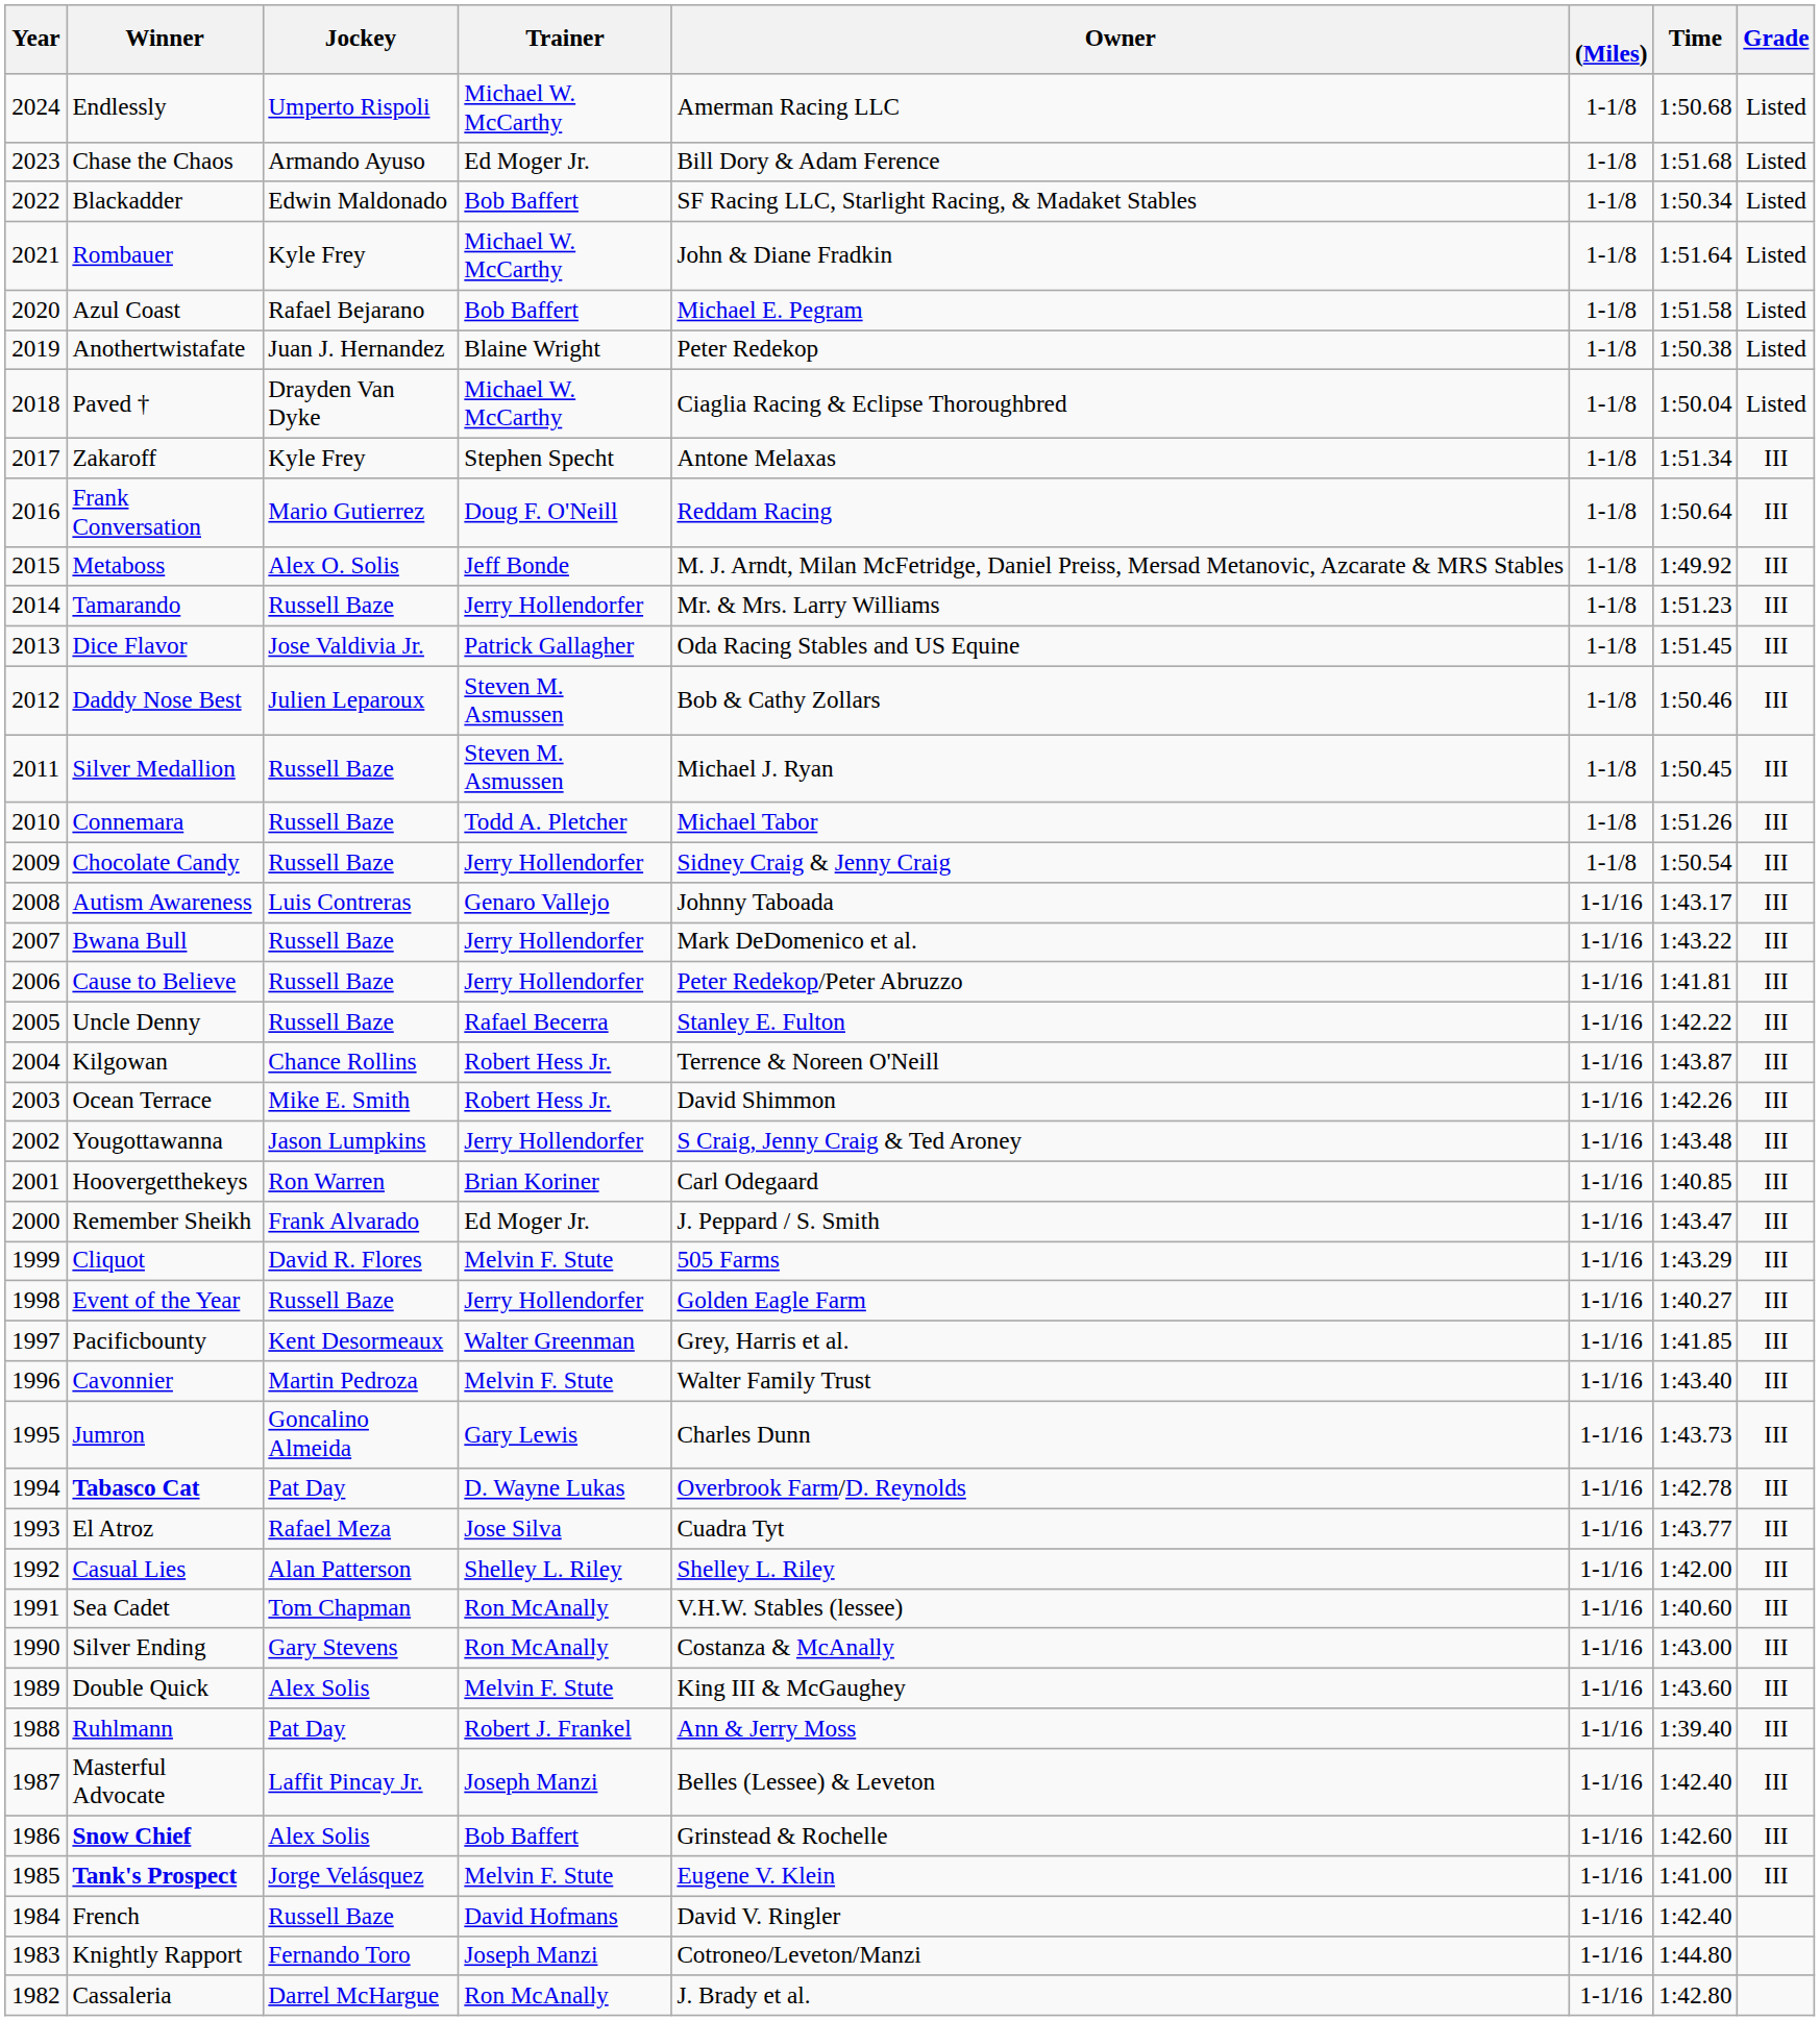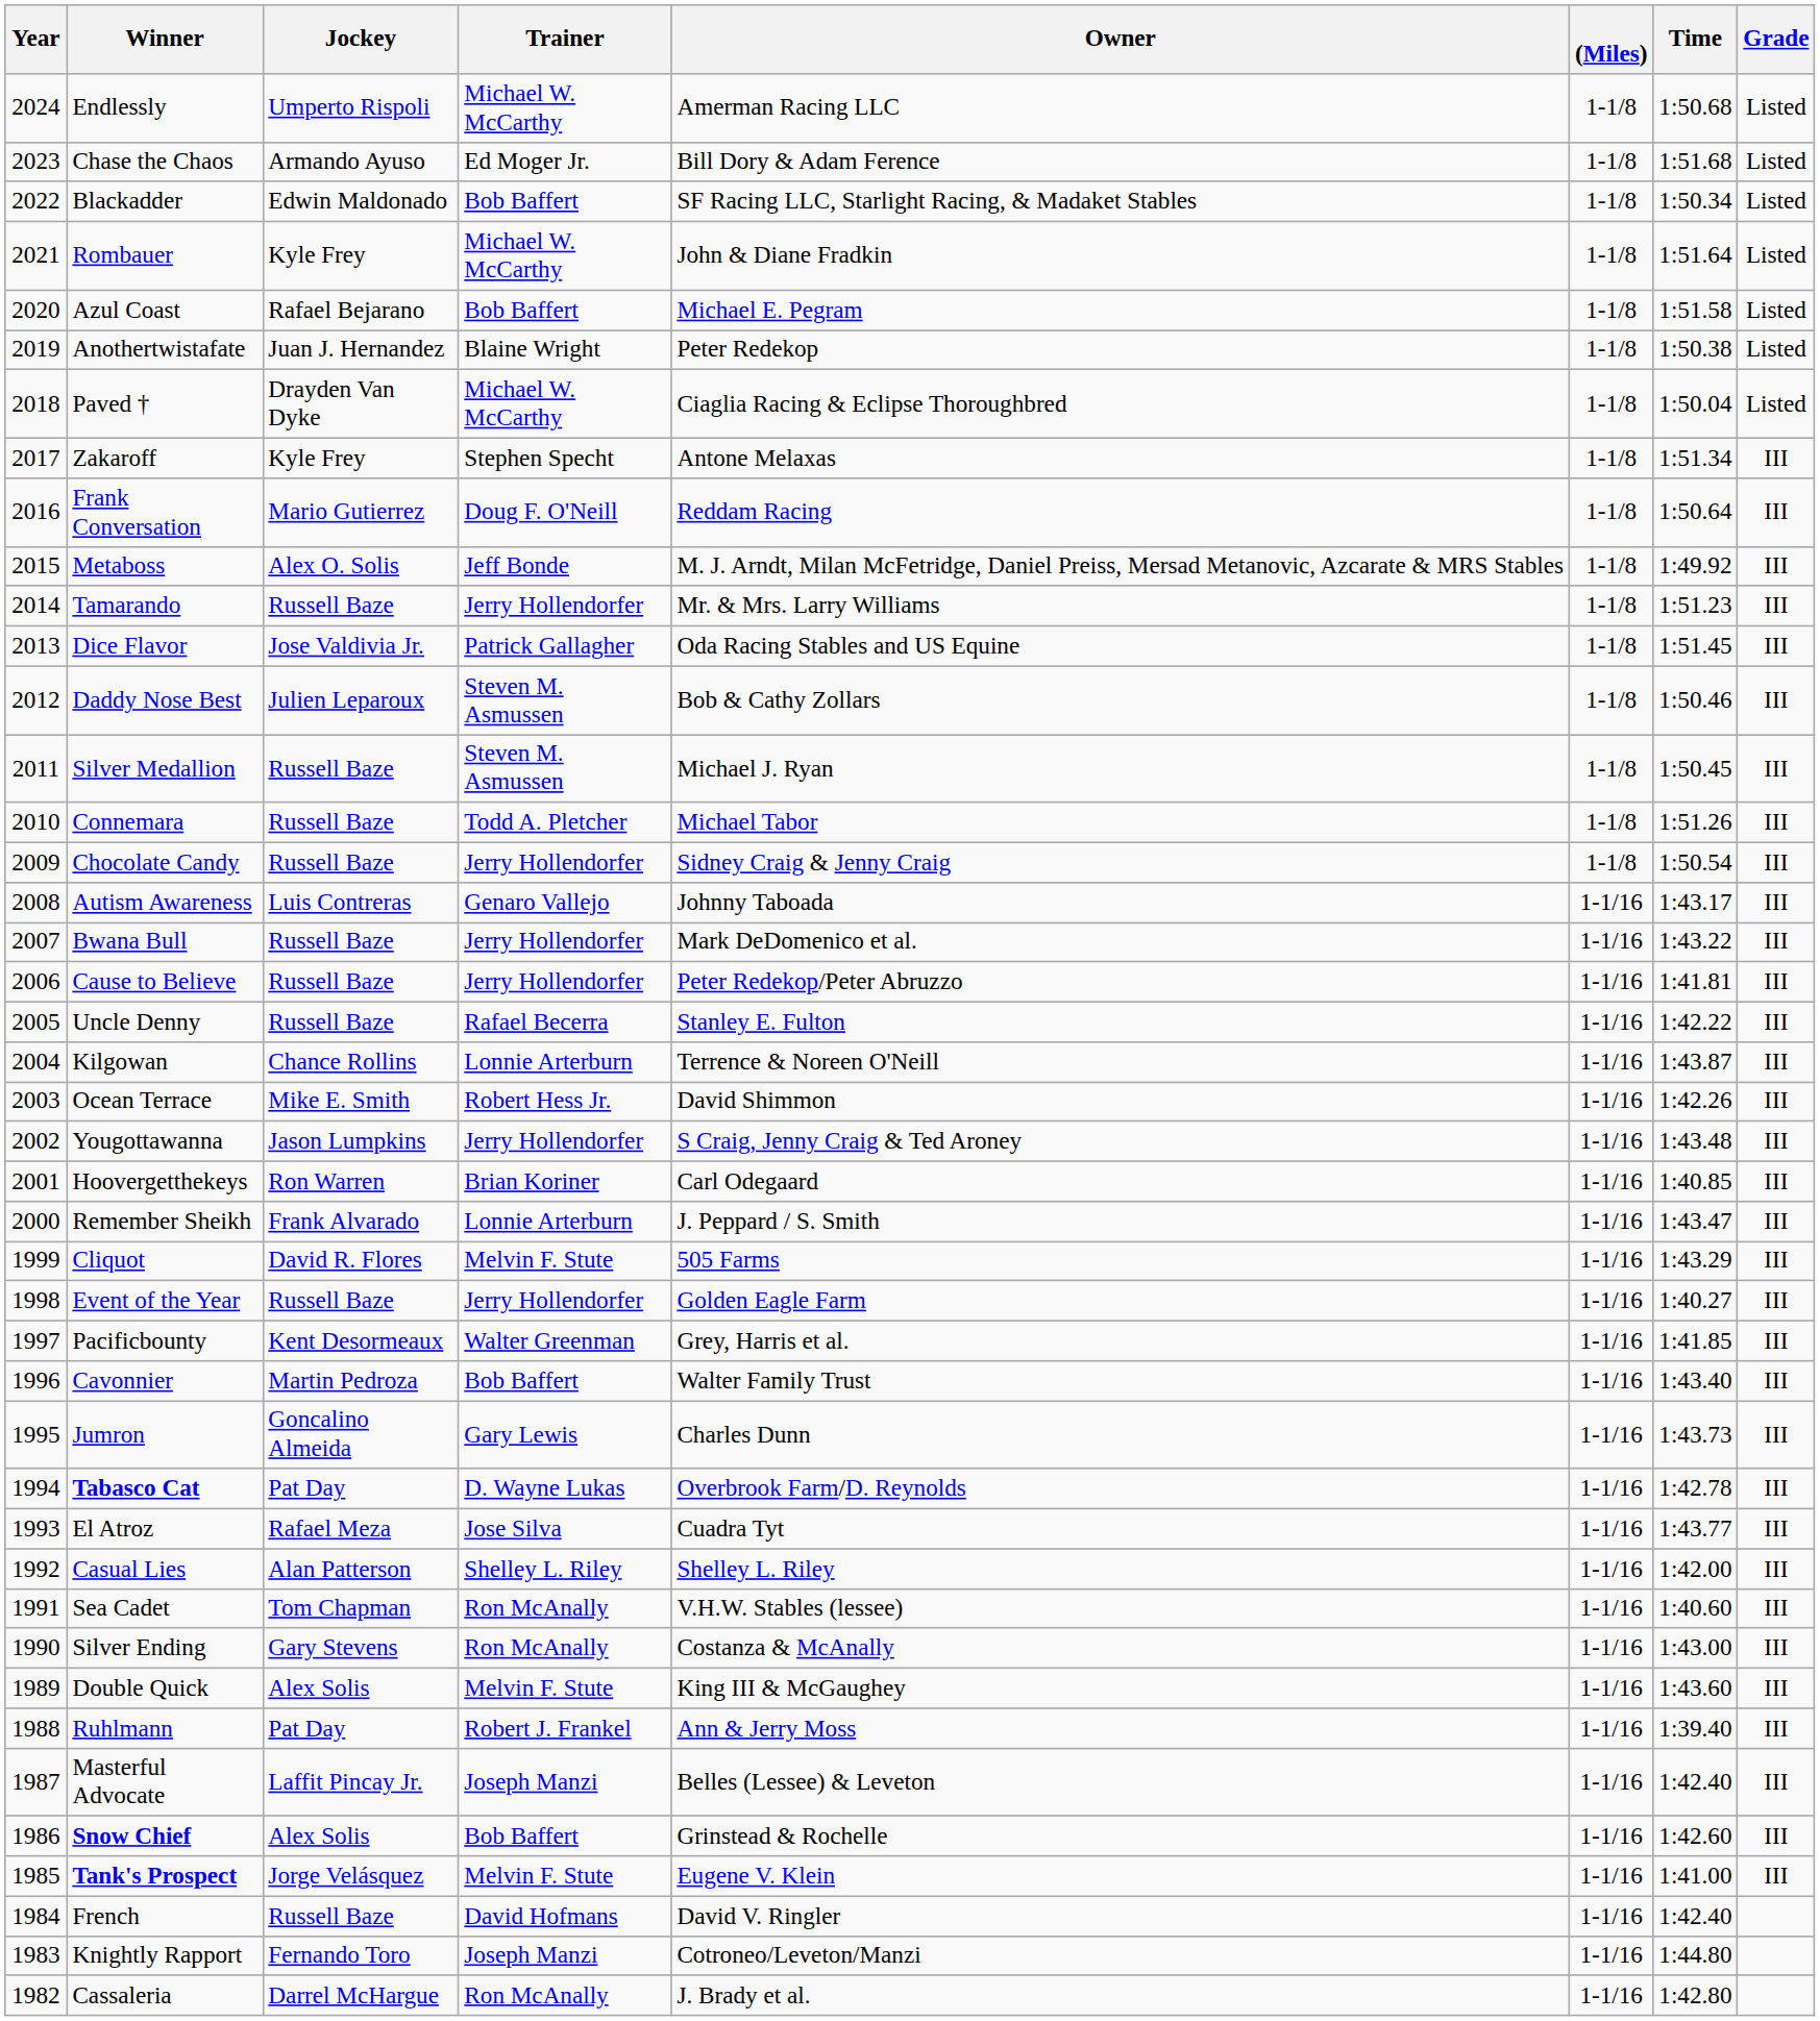Kilgowan | Trainer: Robert Hess Jr. -> Lonnie Arterburn
Remember Sheikh | Trainer: Ed Moger Jr. -> Lonnie Arterburn
Cavonnier | Trainer: Melvin F. Stute -> Bob Baffert
